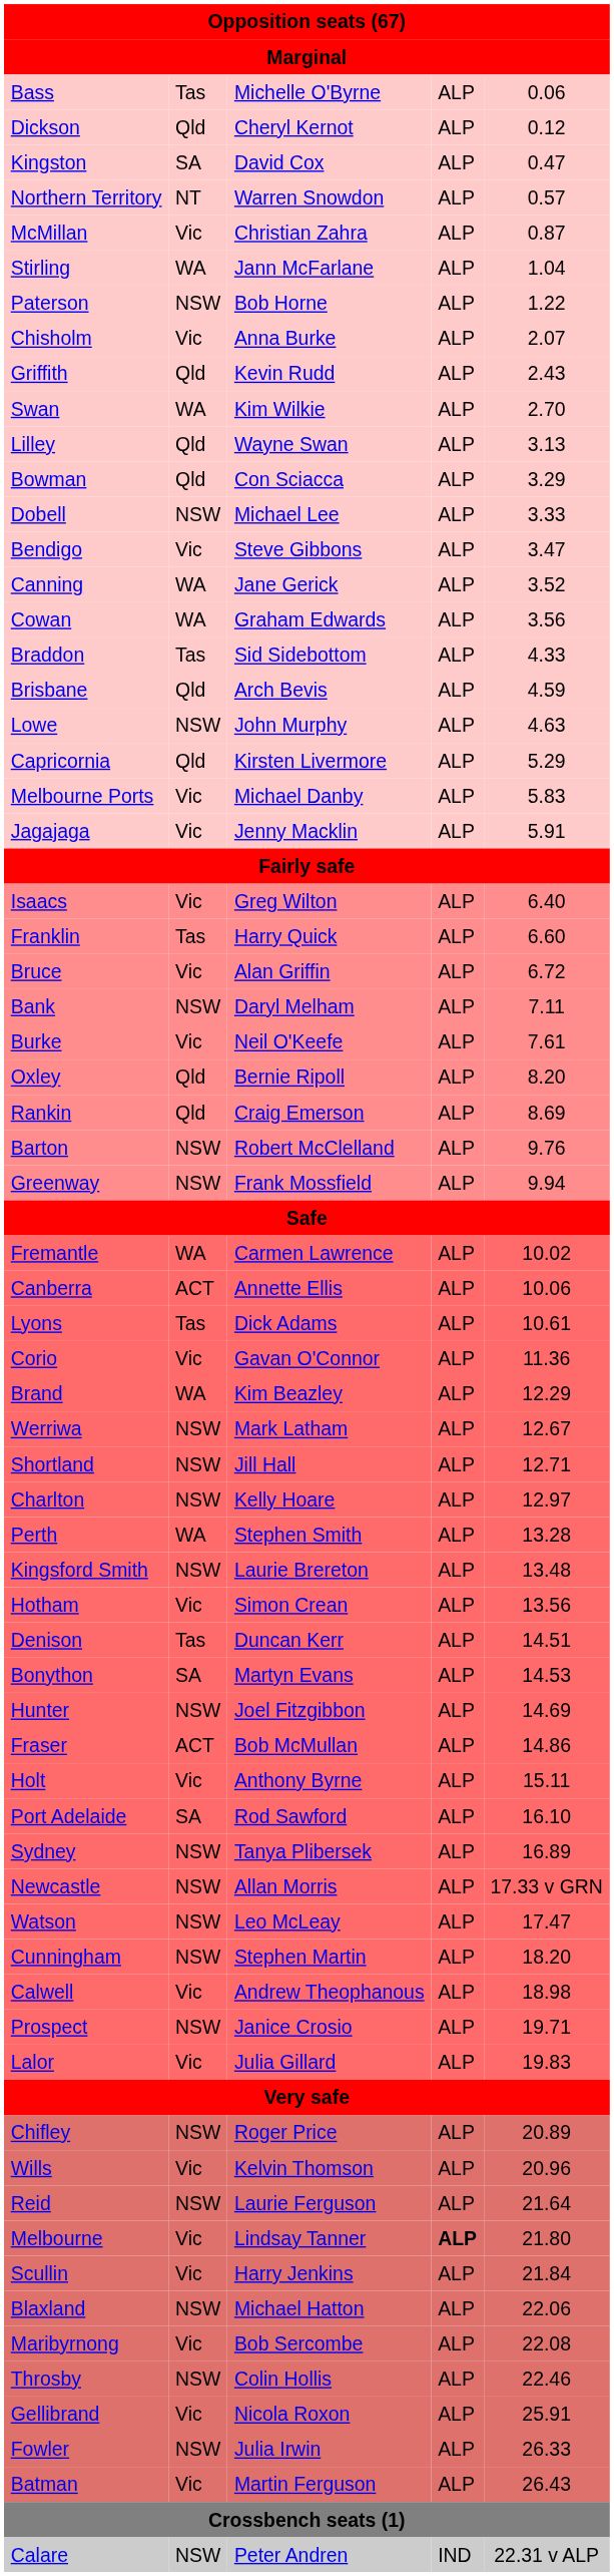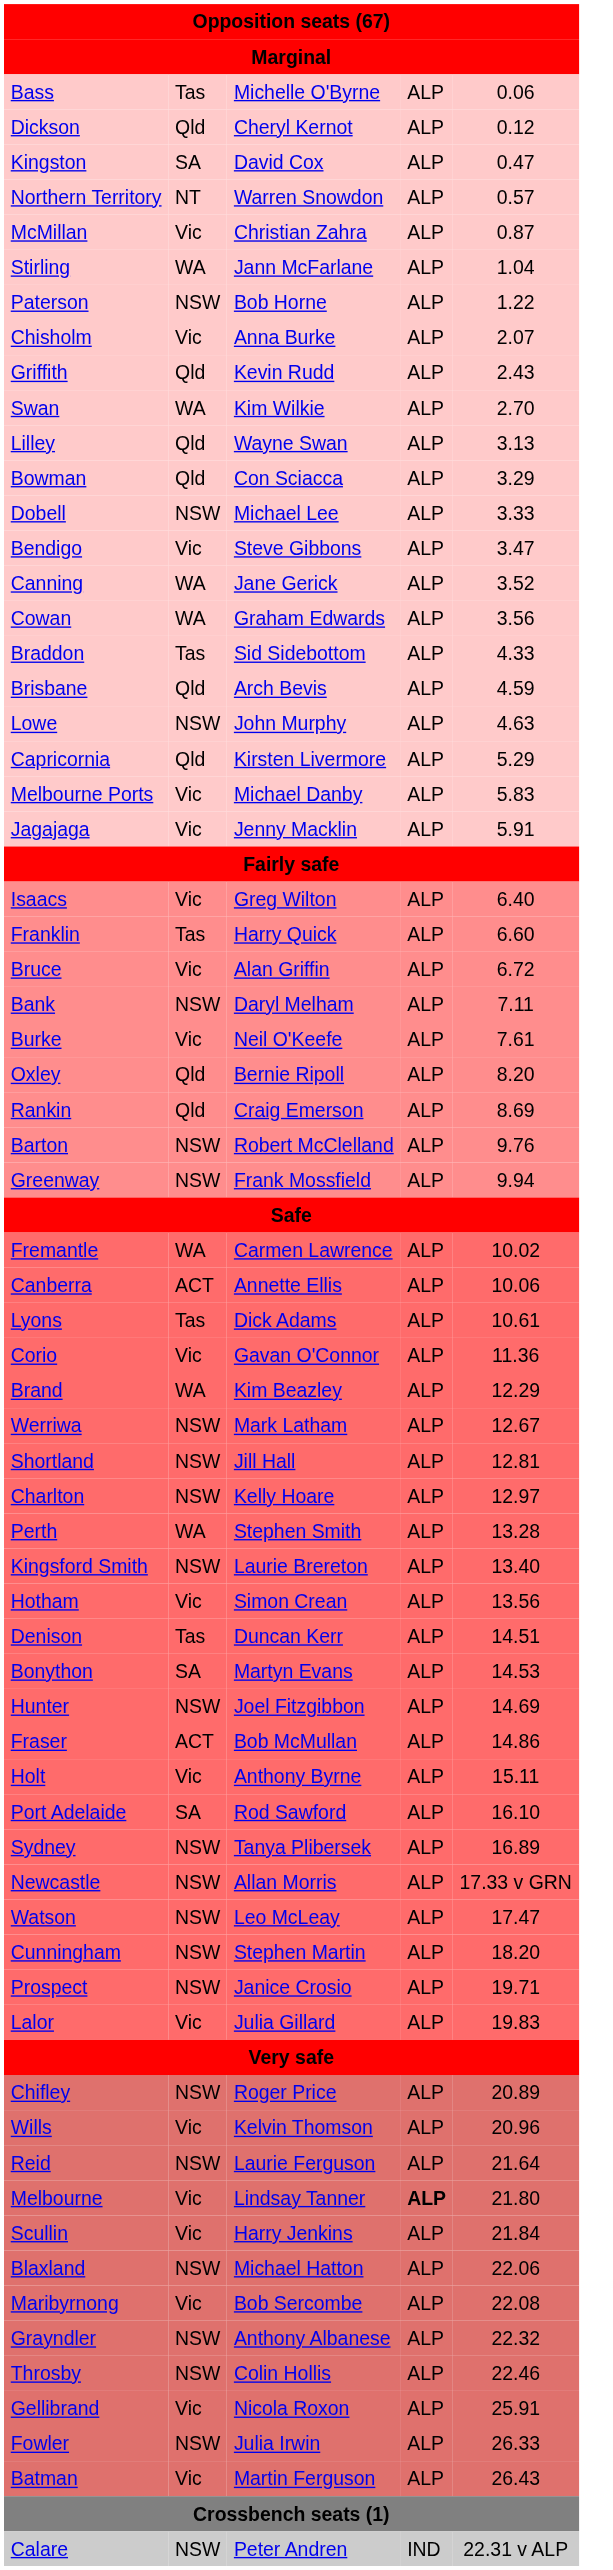Shortland | column 5: 12.71 -> 12.81
Kingsford Smith | column 5: 13.48 -> 13.40
- row: Calwell | Vic | Andrew Theophanous | ALP | 18.98
+ row: Grayndler | NSW | Anthony Albanese | ALP | 22.32
